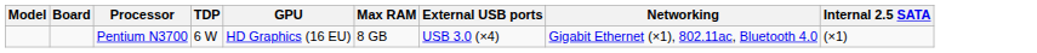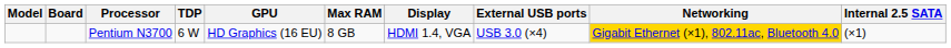+ column: Display | HDMI 1.4, VGA
Pentium N3700 | Networking: no background -> gold background
